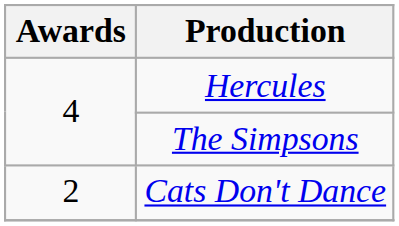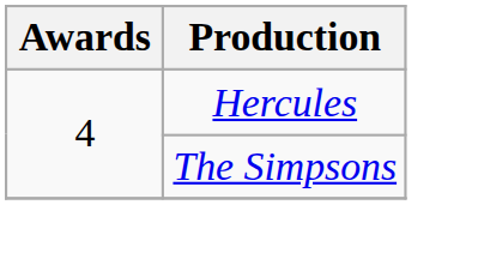- row: 2 | Cats Don't Dance
